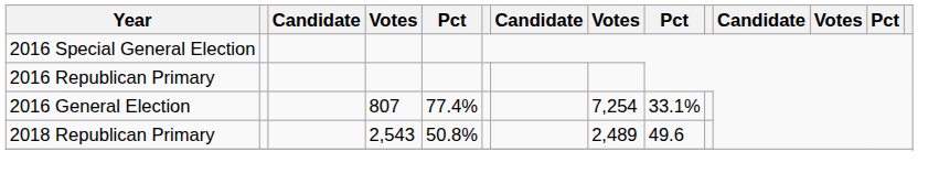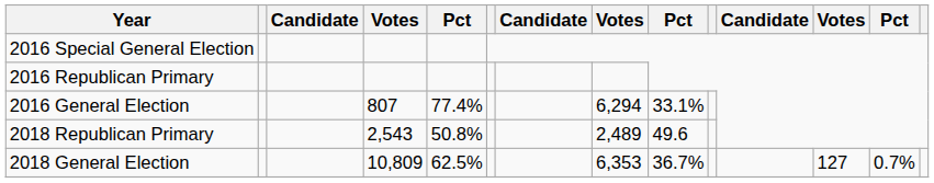2016 General Election | column 8: 7,254 -> 6,294
+ row: 2018 General Election | 10,809 | 62.5% | 6,353 | 36.7% | 127 | 0.7%
